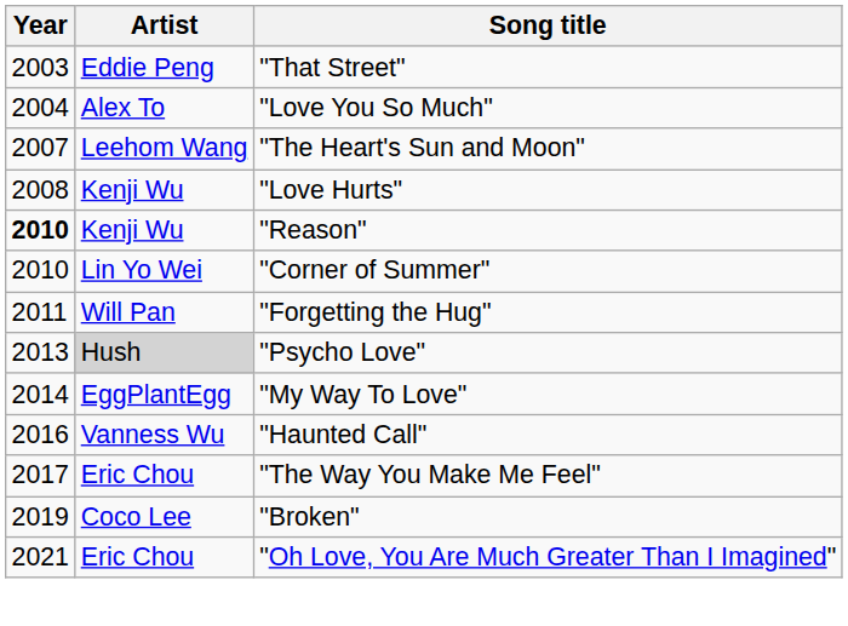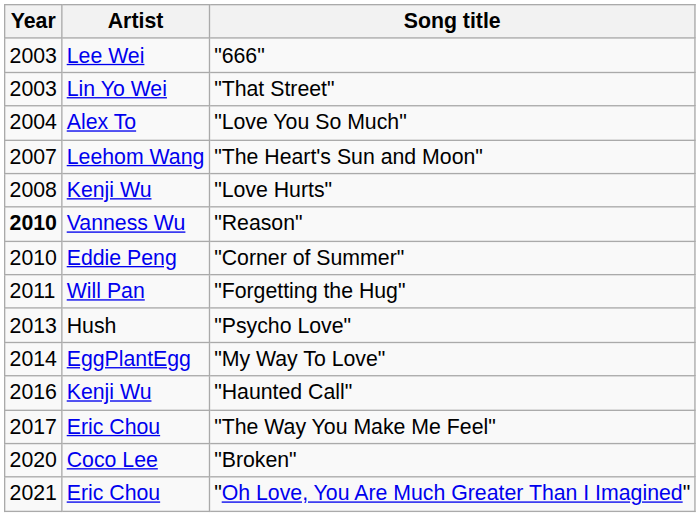+ row: 2003 | Lee Wei | "666"
"That Street" | Artist: Eddie Peng -> Lin Yo Wei
"Reason" | Artist: Kenji Wu -> Vanness Wu
"Corner of Summer" | Artist: Lin Yo Wei -> Eddie Peng
"Psycho Love" | Artist: lightgrey background -> no background
"Haunted Call" | Artist: Vanness Wu -> Kenji Wu
"Broken" | Year: 2019 -> 2020
